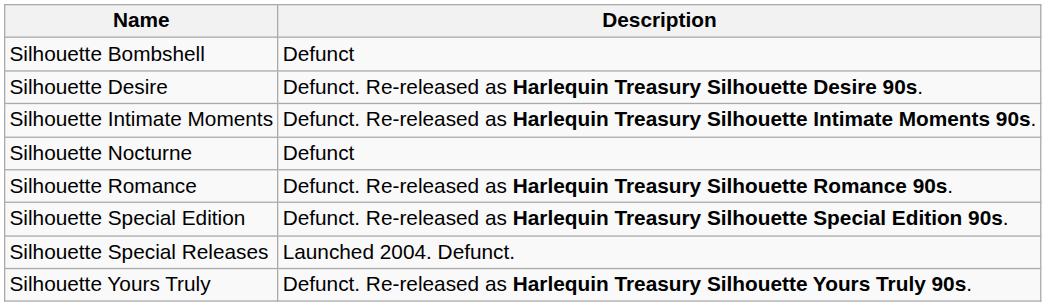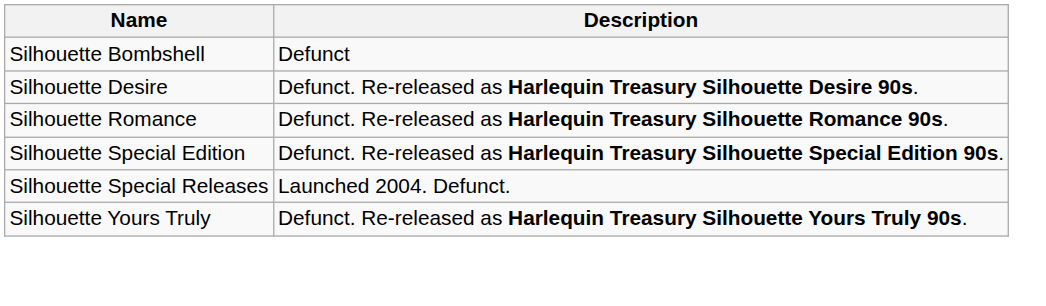- row: Silhouette Intimate Moments | Defunct. Re-released as Harlequin Treasury Silhouette Intimate Moments 90s.
- row: Silhouette Nocturne | Defunct
